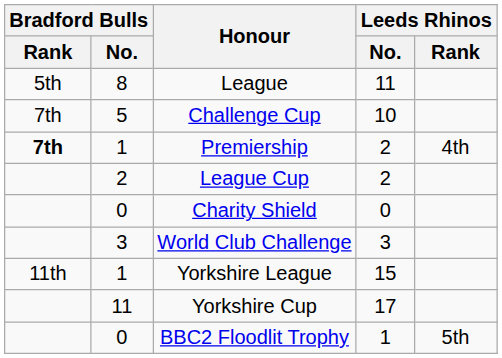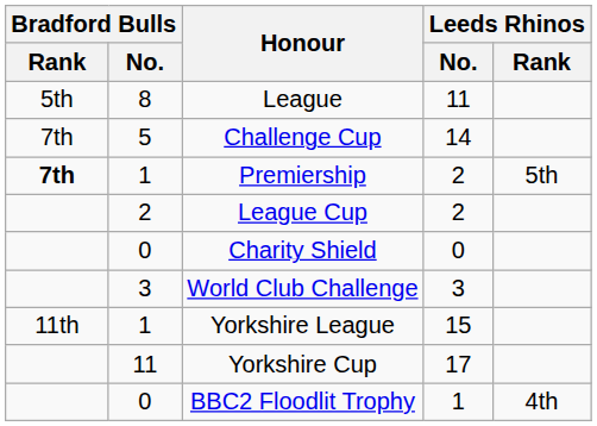Challenge Cup | Leeds Rhinos / No.: 10 -> 14
Premiership | Leeds Rhinos / Rank: 4th -> 5th
BBC2 Floodlit Trophy | Leeds Rhinos / Rank: 5th -> 4th
